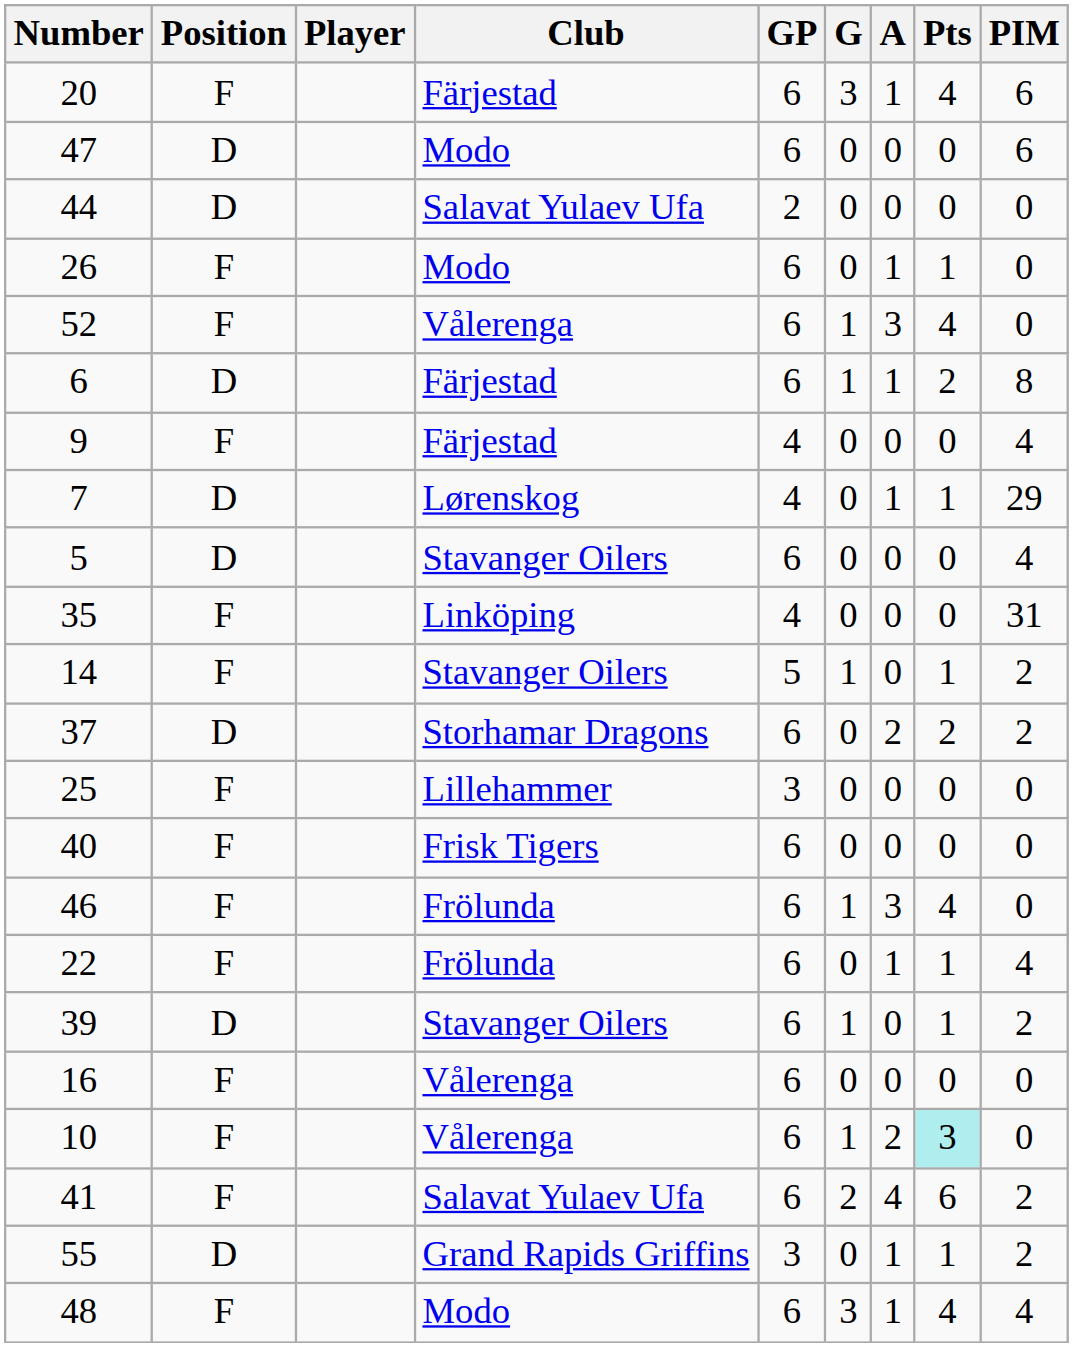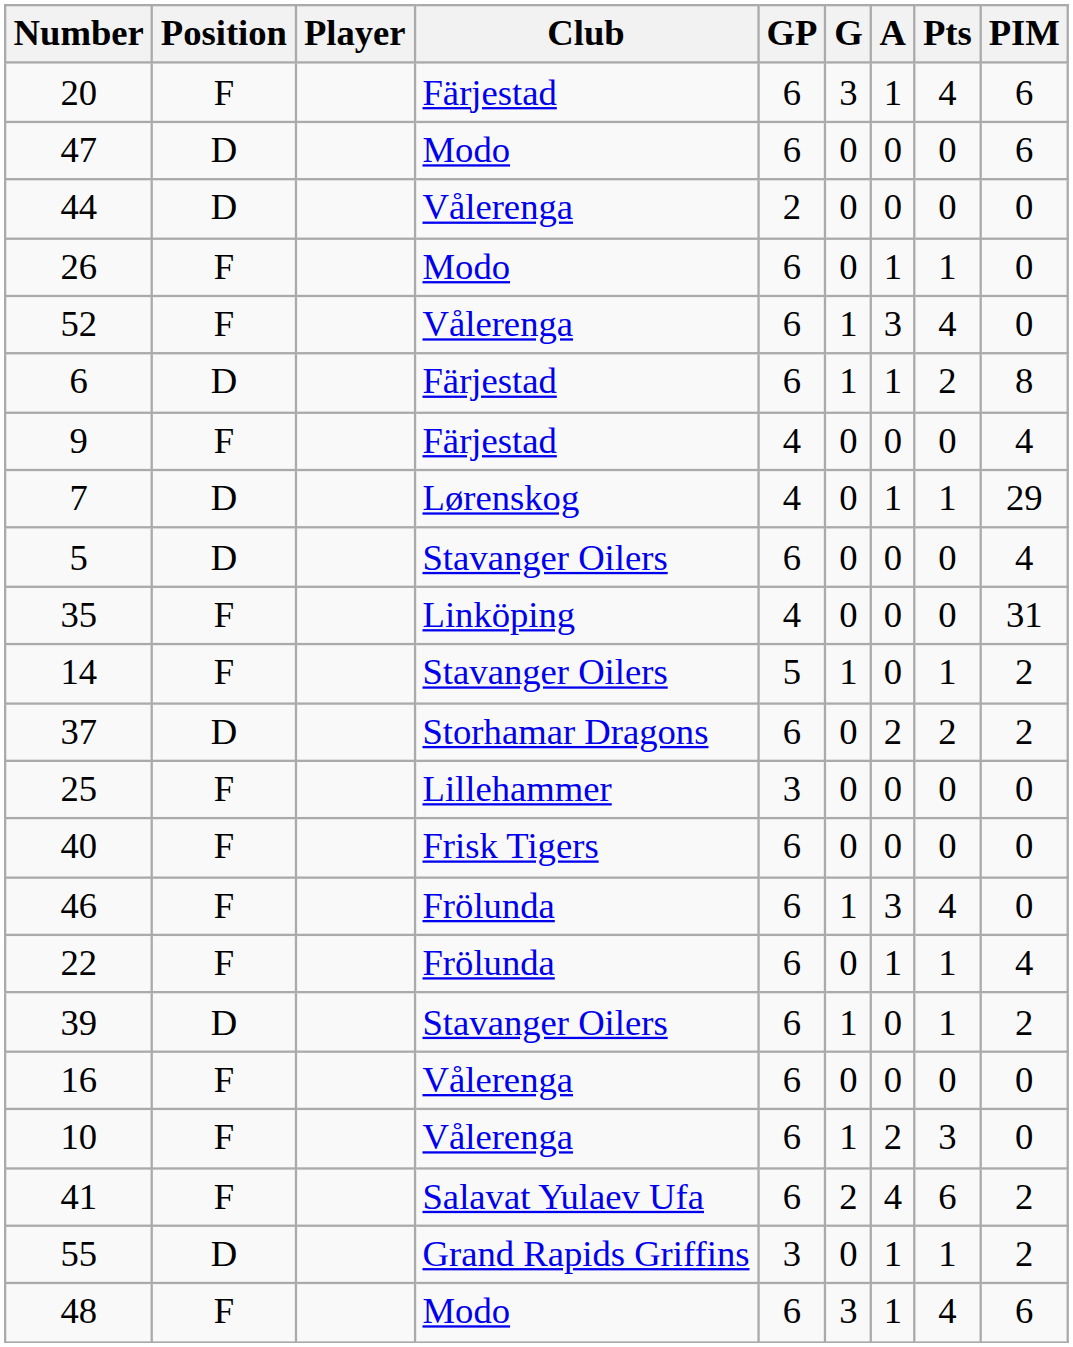44 | Club: Salavat Yulaev Ufa -> Vålerenga
10 | Pts: paleturquoise background -> no background
48 | PIM: 4 -> 6
